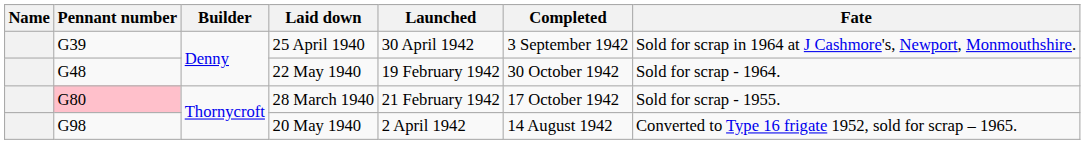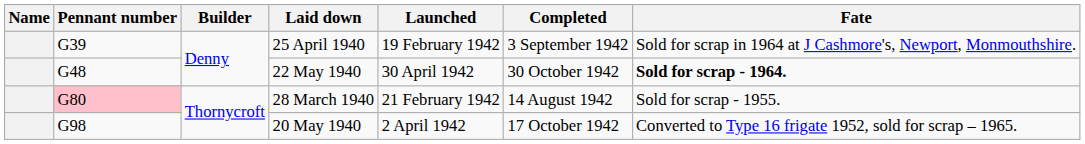25 April 1940 | Launched: 30 April 1942 -> 19 February 1942
22 May 1940 | Launched: 19 February 1942 -> 30 April 1942
22 May 1940 | Fate: normal -> bold
28 March 1940 | Completed: 17 October 1942 -> 14 August 1942
20 May 1940 | Completed: 14 August 1942 -> 17 October 1942
